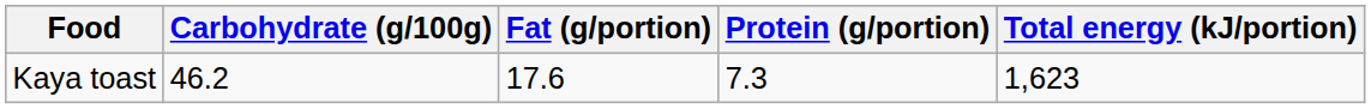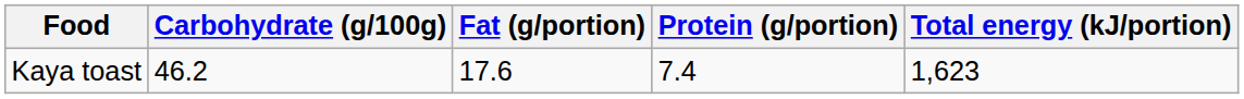Kaya toast | Protein (g/portion): 7.3 -> 7.4
